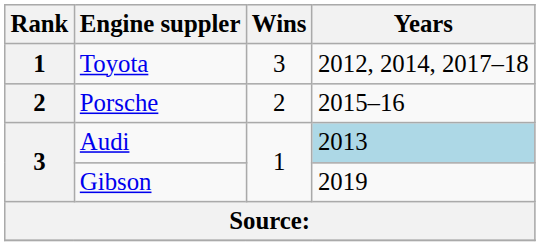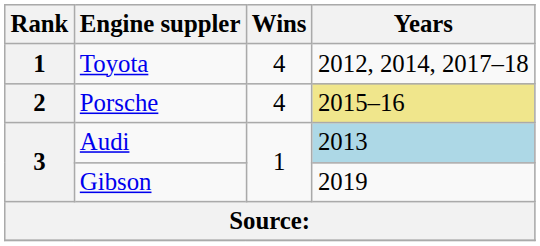Toyota | Wins: 3 -> 4
Porsche | Wins: 2 -> 4
Porsche | Years: no background -> khaki background
